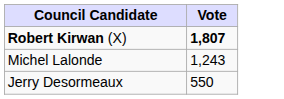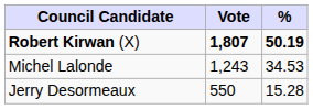+ column: % | 50.19 | 34.53 | 15.28
